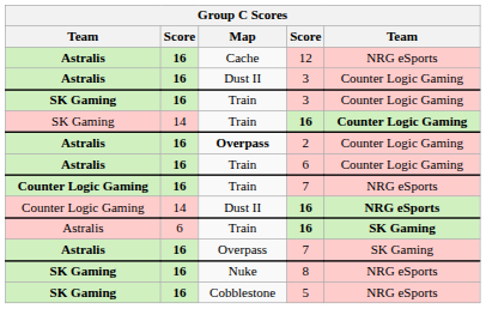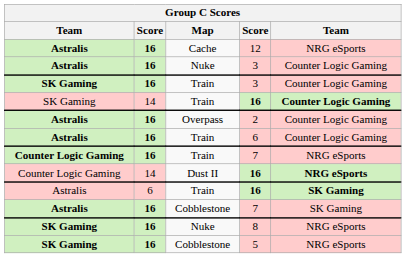Astralis / 3 | Map: Dust II -> Nuke
2 | Map: bold -> normal
Astralis / 7 | Map: Overpass -> Cobblestone
